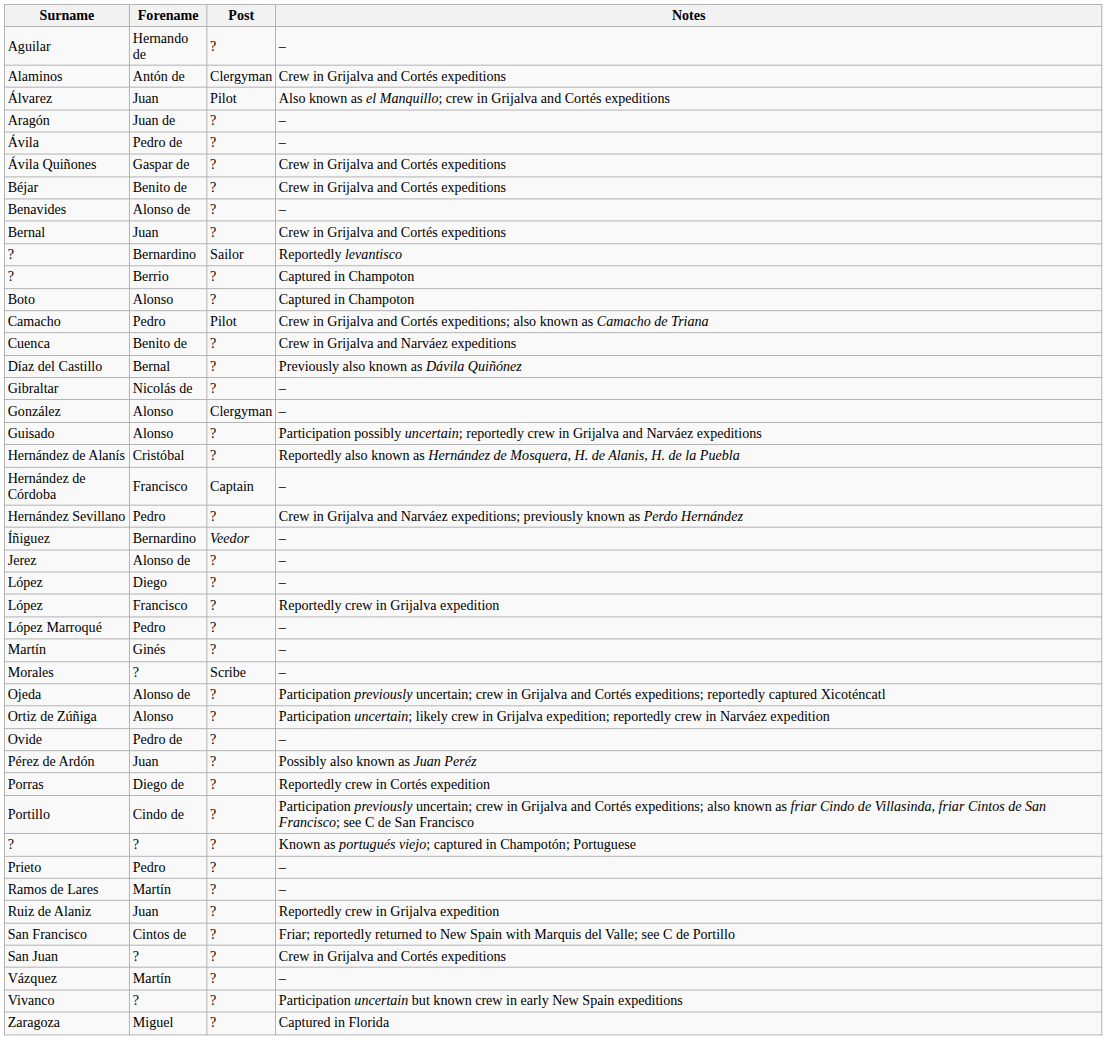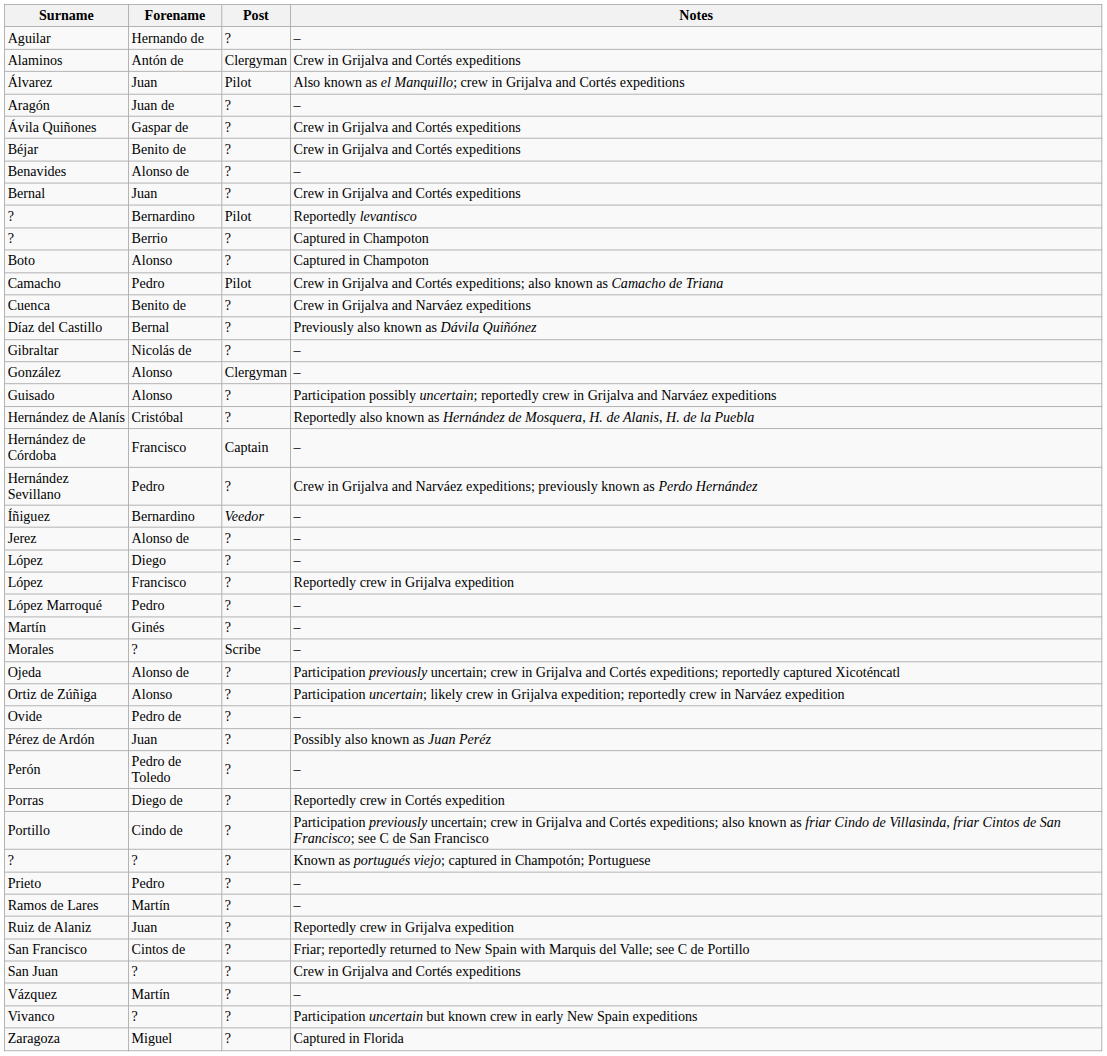- row: Ávila | Pedro de | ? | –
? / Bernardino | Post: Sailor -> Pilot
+ row: Perón | Pedro de Toledo | ? | –
